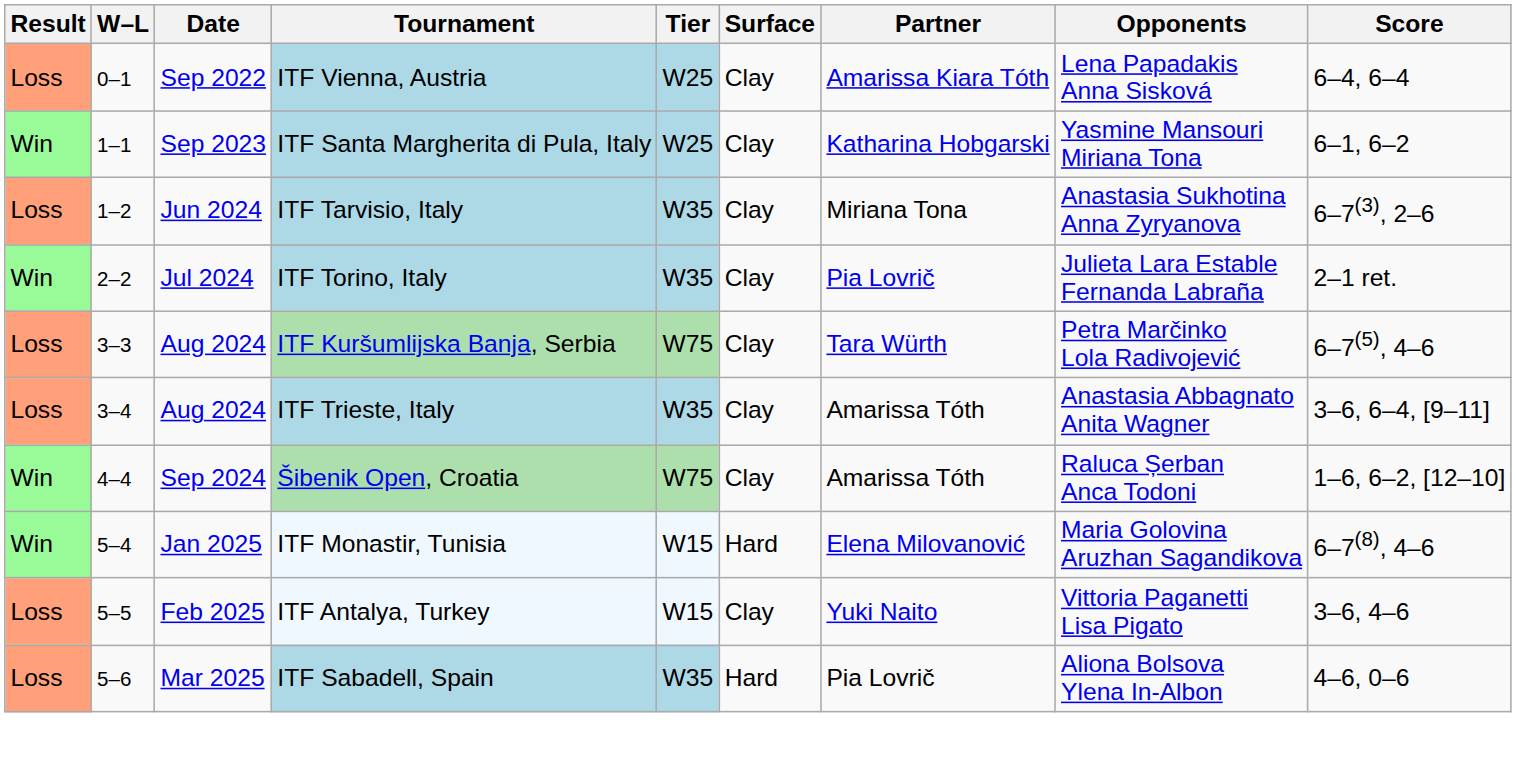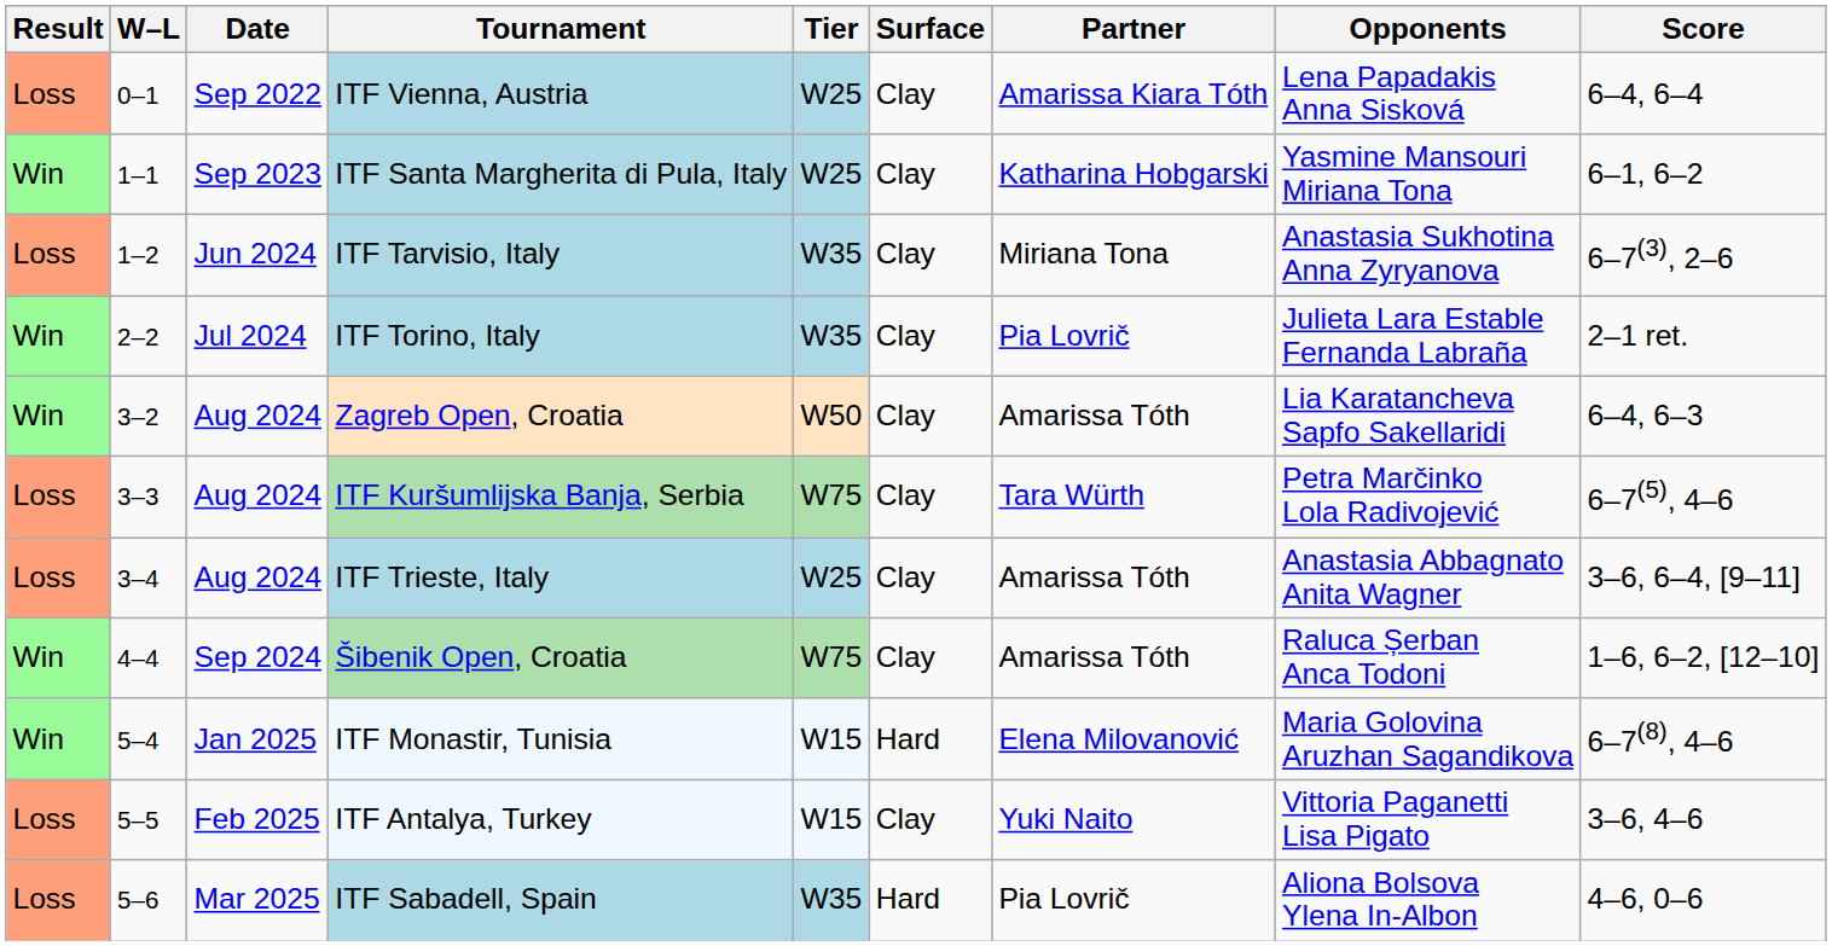+ row: Win | 3–2 | Aug 2024 | Zagreb Open, Croatia | W50 | Clay | Amarissa Tóth | Lia Karatancheva Sapfo Sakellaridi | 6–4, 6–3
ITF Trieste, Italy | Tier: W35 -> W25
